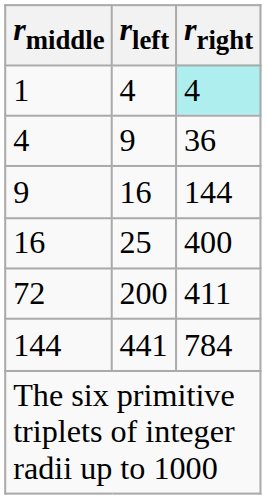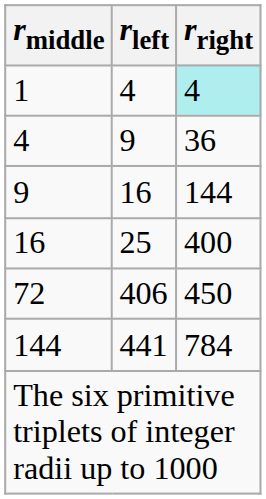72 | rleft: 200 -> 406
72 | rright: 411 -> 450
